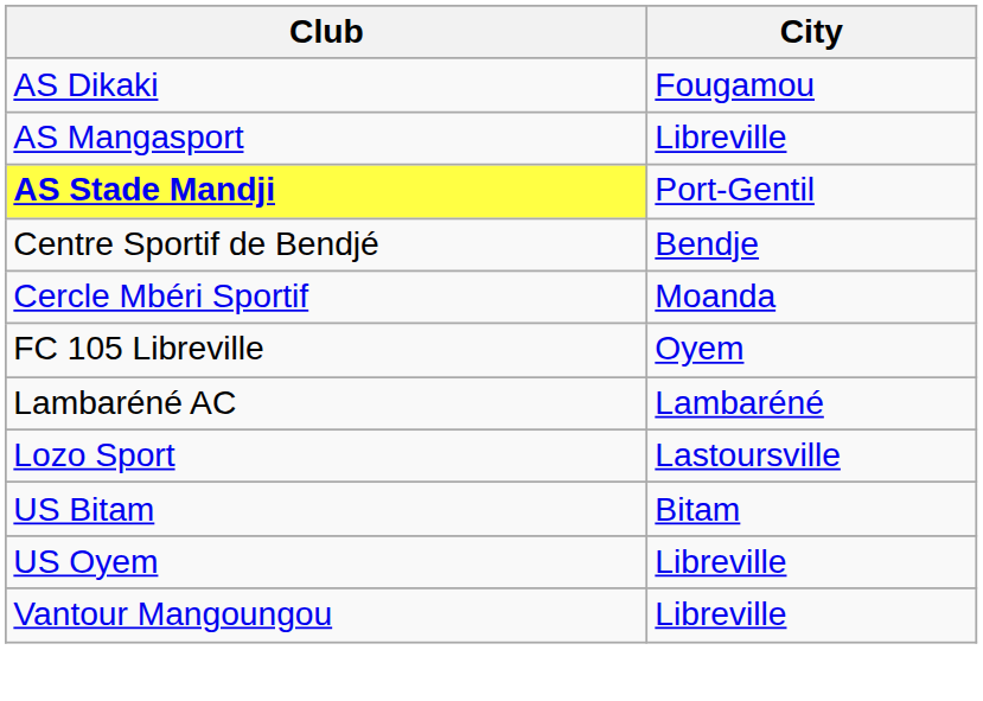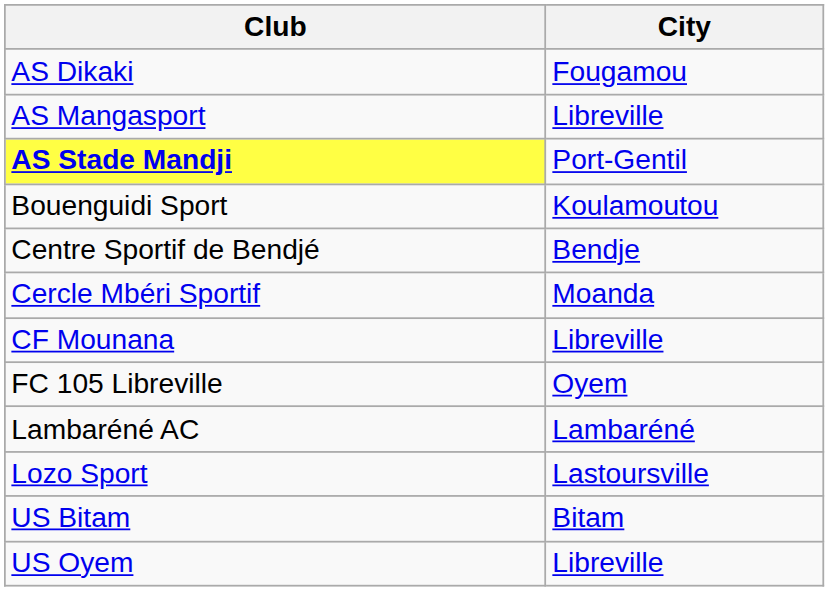+ row: Bouenguidi Sport | Koulamoutou
+ row: CF Mounana | Libreville
- row: Vantour Mangoungou | Libreville
